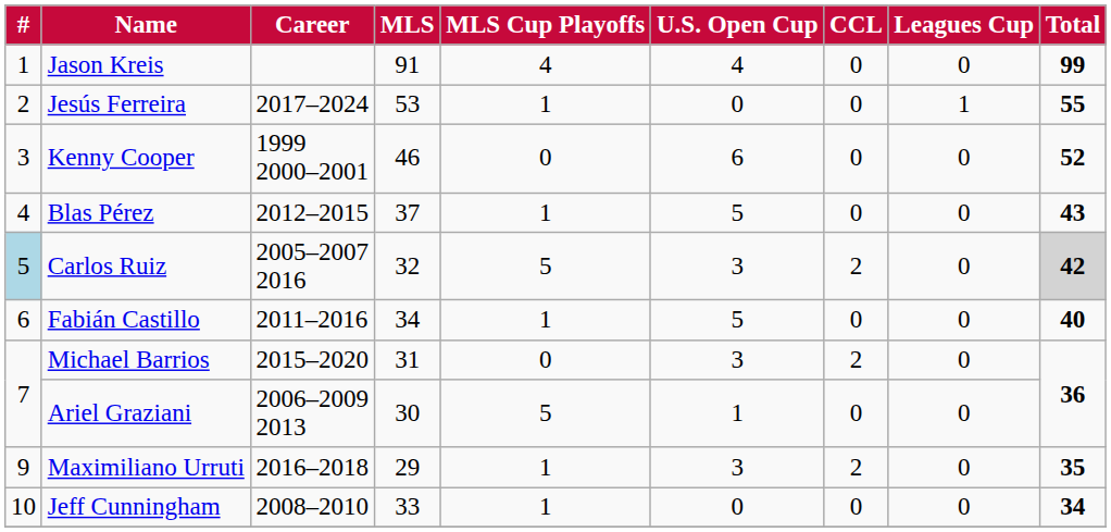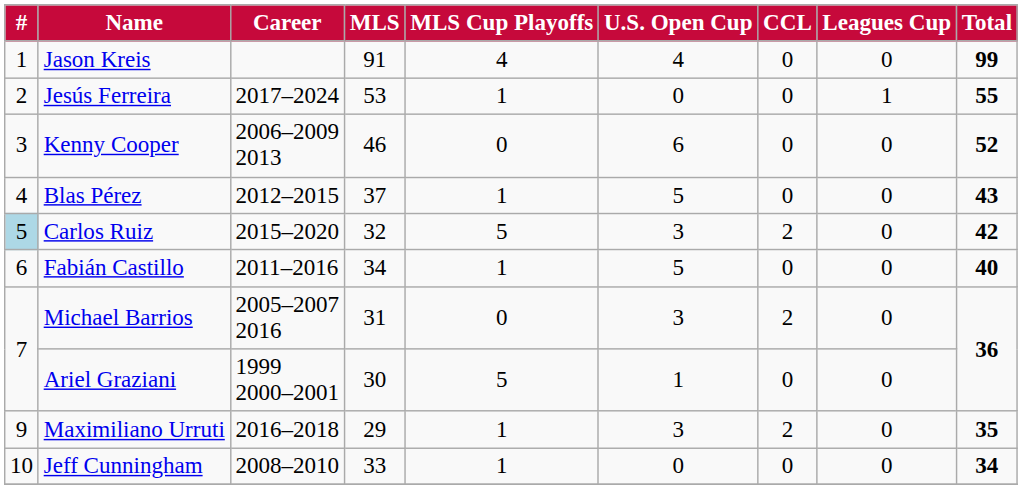Kenny Cooper | Career: 1999 2000–2001 -> 2006–2009 2013
Carlos Ruiz | Career: 2005–2007 2016 -> 2015–2020
Carlos Ruiz | Total: lightgrey background -> no background
Michael Barrios | Career: 2015–2020 -> 2005–2007 2016
Ariel Graziani | Career: 2006–2009 2013 -> 1999 2000–2001
